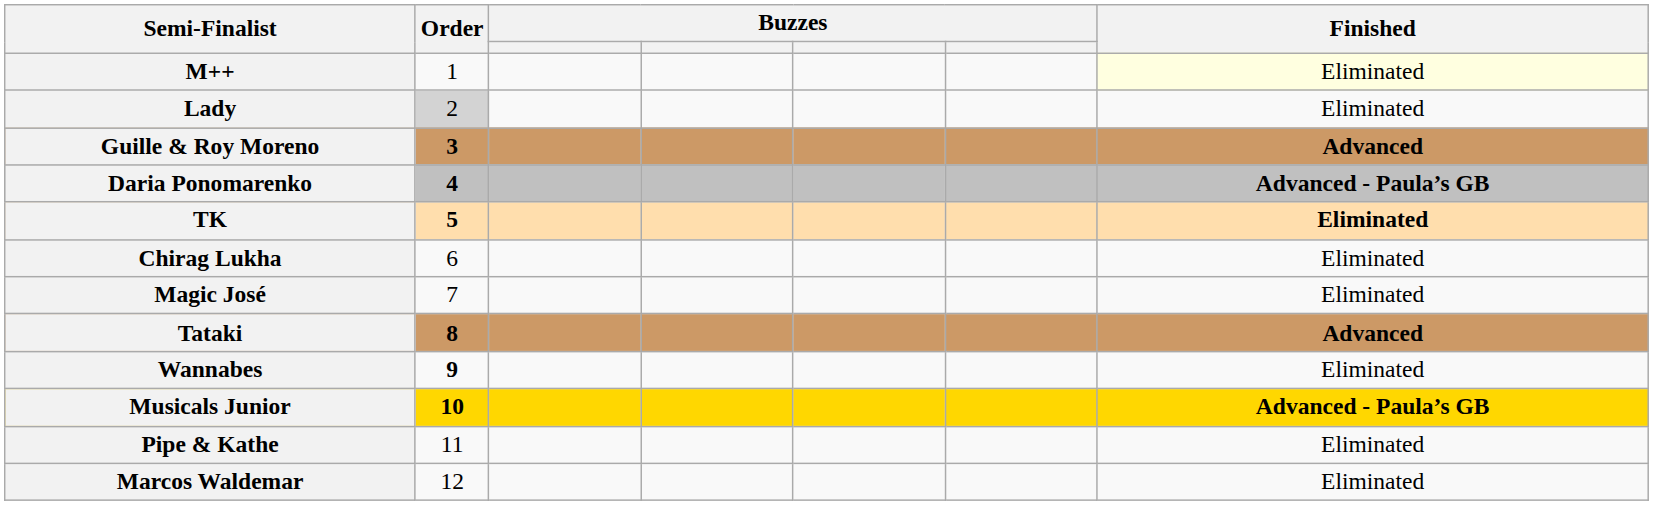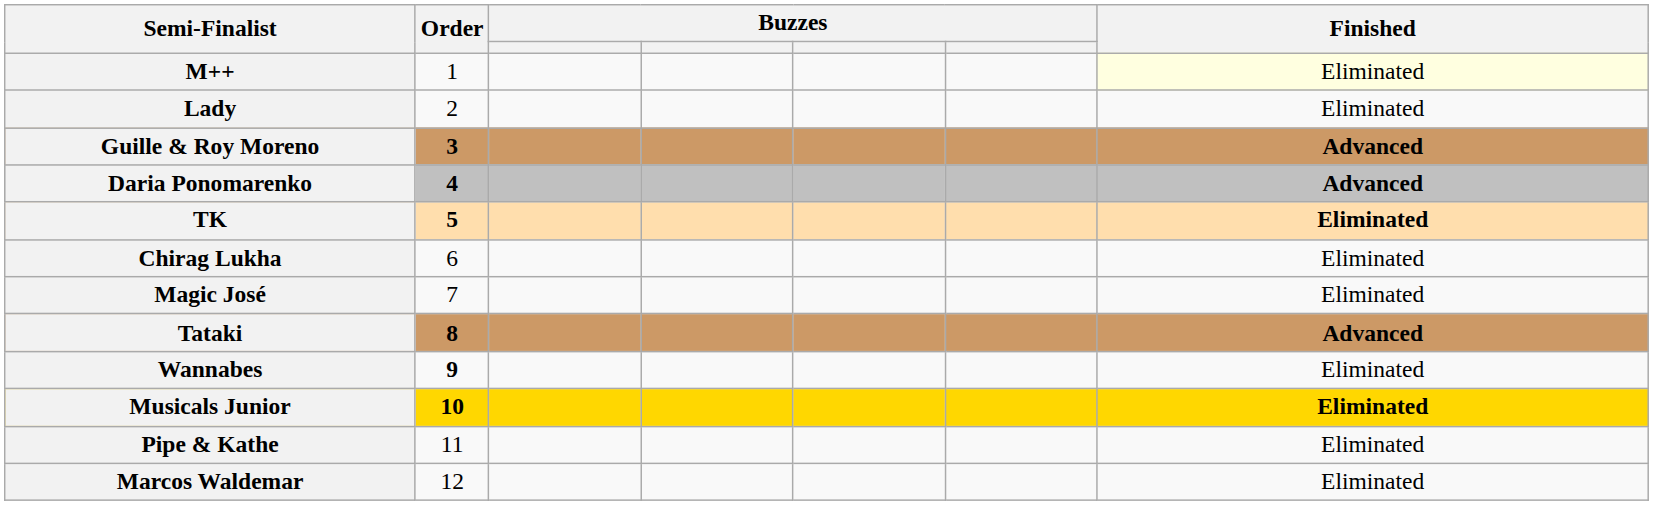Lady | Order: lightgrey background -> no background
Daria Ponomarenko | Finished: Advanced - Paula’s GB -> Advanced
Musicals Junior | Finished: Advanced - Paula’s GB -> Eliminated
